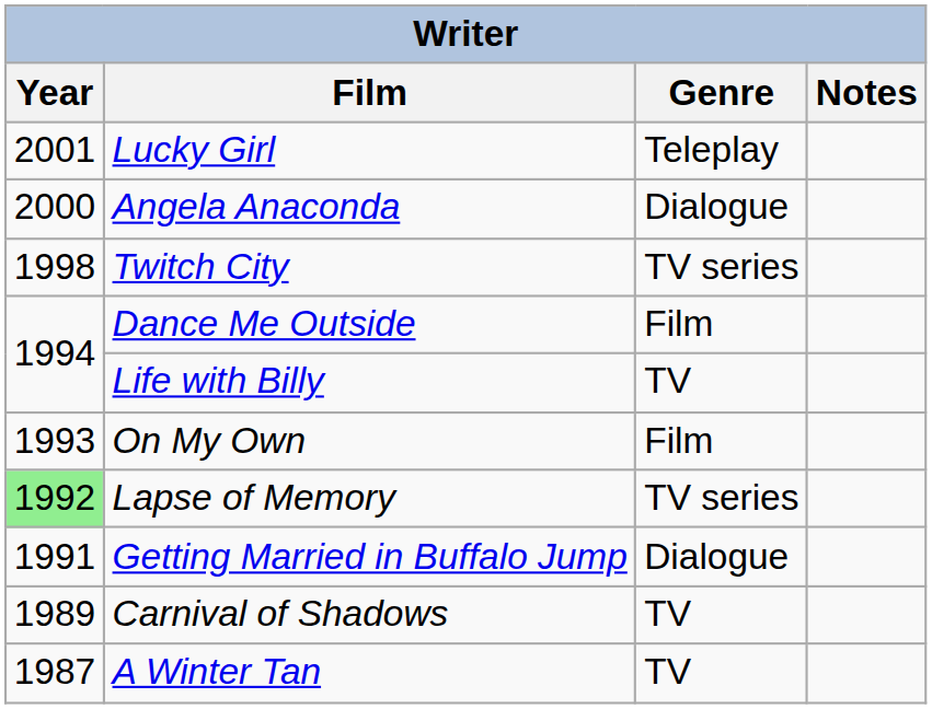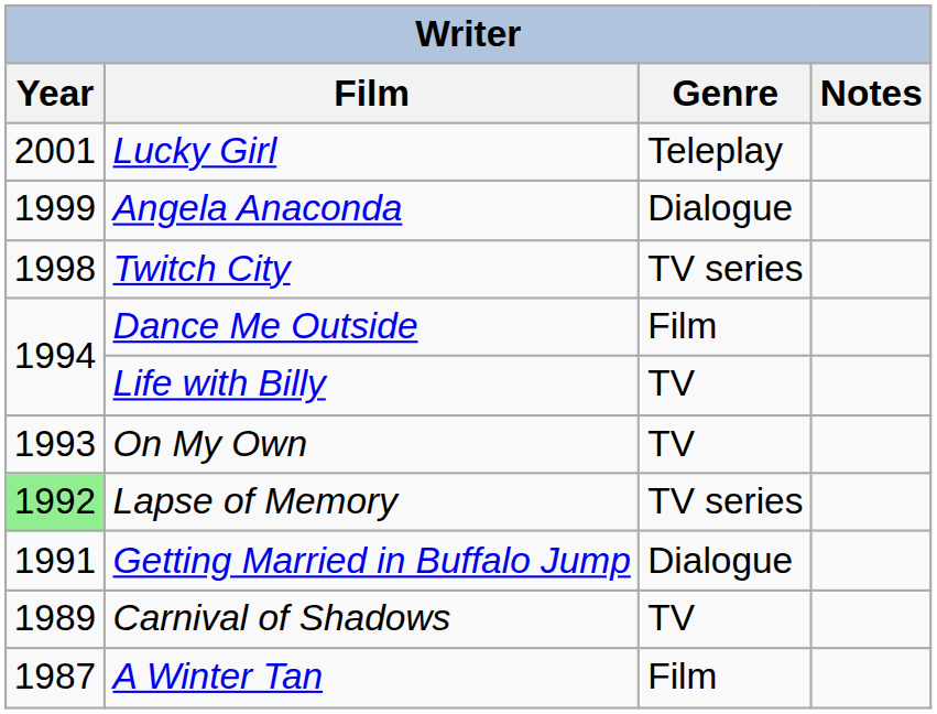Angela Anaconda | Year: 2000 -> 1999
On My Own | Genre: Film -> TV
A Winter Tan | Genre: TV -> Film
